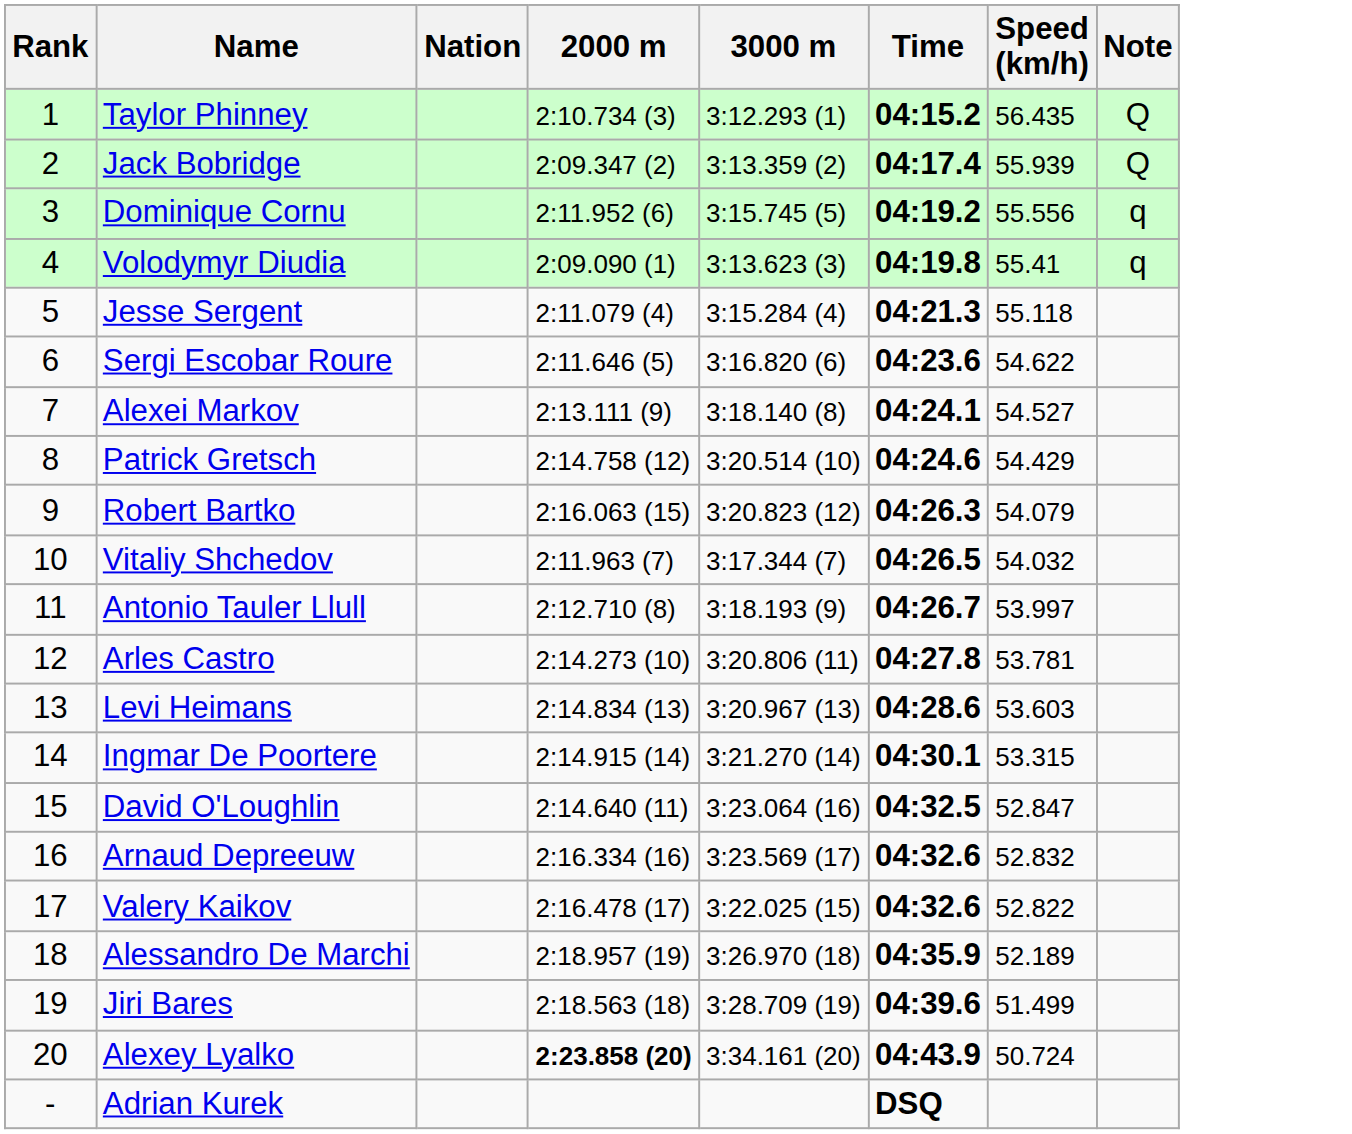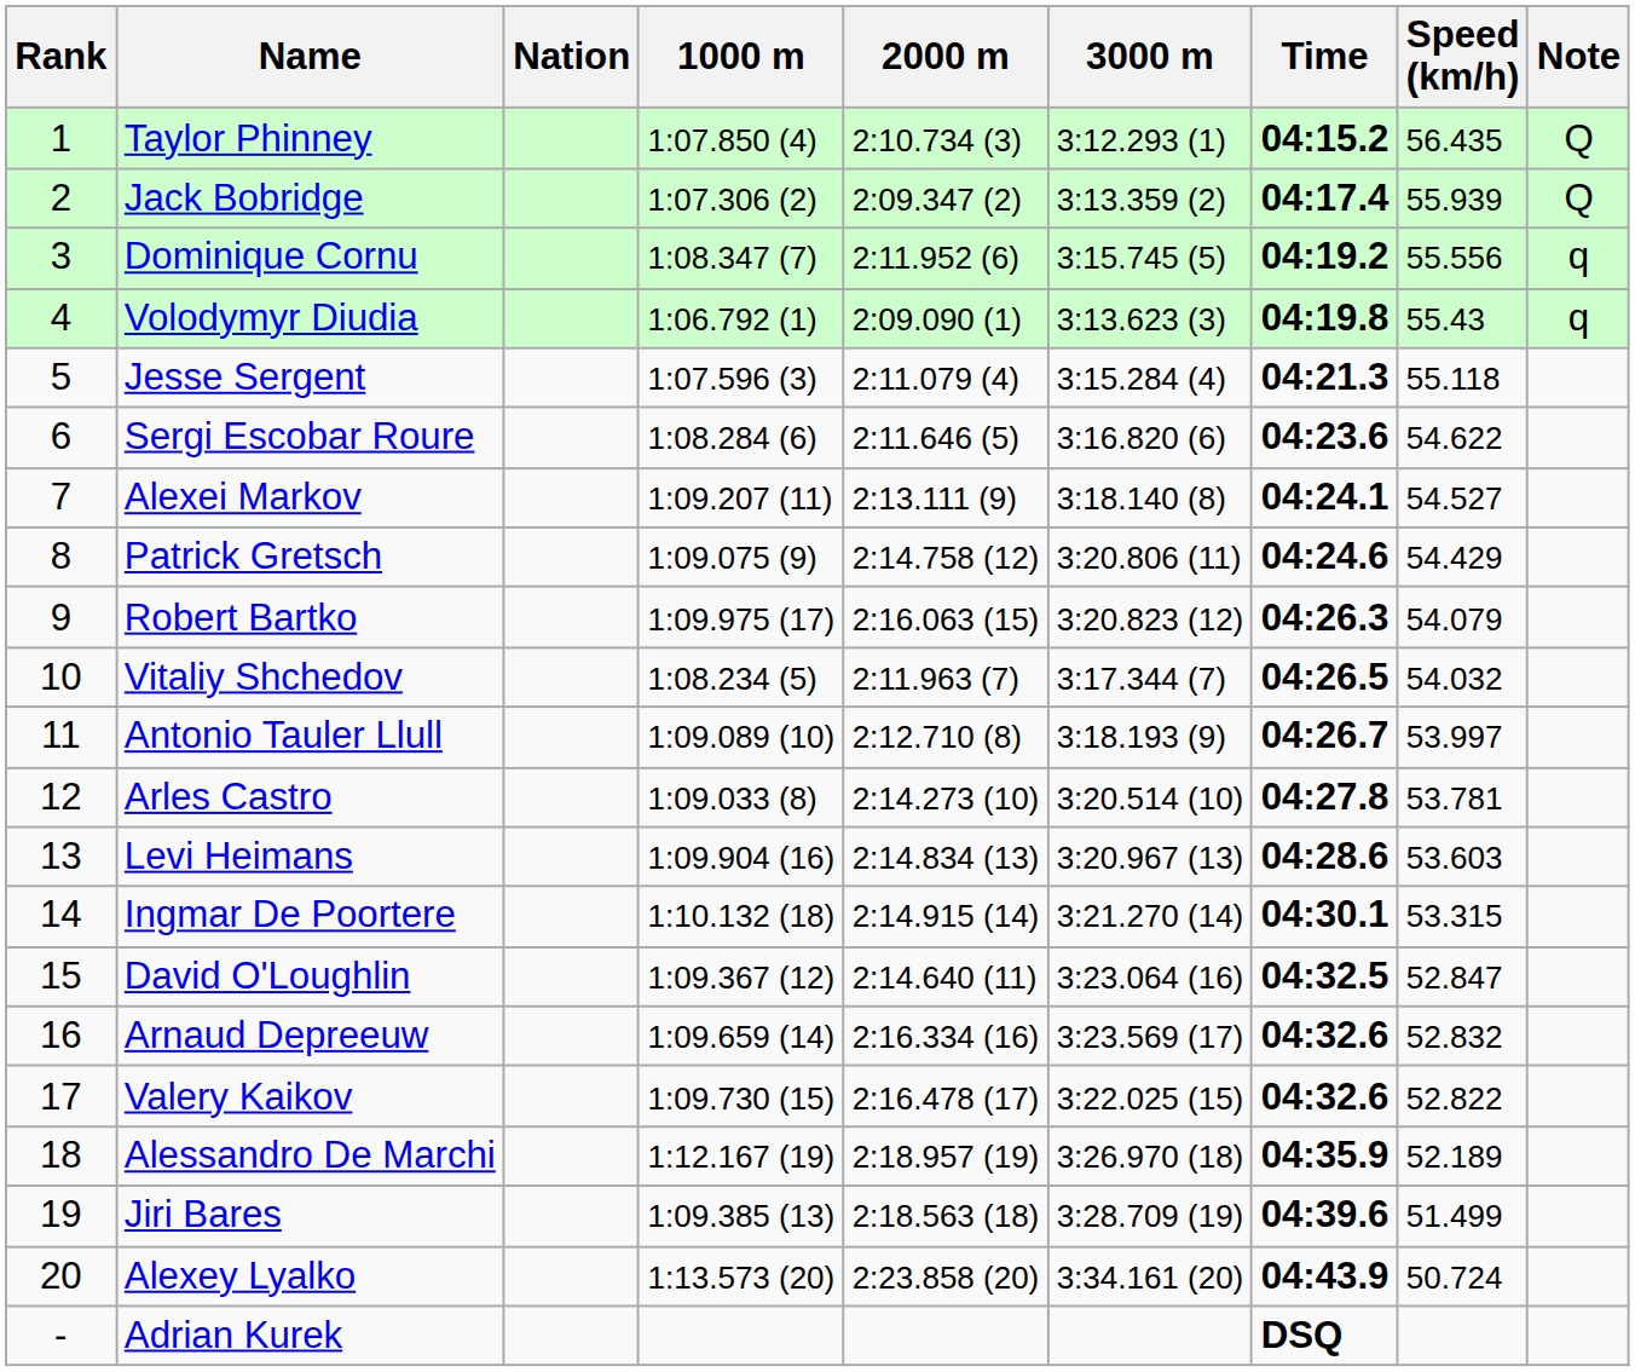+ column: 1000 m | 1:07.850 (4) | 1:07.306 (2) | 1:08.347 (7) | 1:06.792 (1) | 1:07.596 (3) | 1:08.284 (6) | 1:09.207 (11) | 1:09.075 (9) | 1:09.975 (17) | 1:08.234 (5) | 1:09.089 (10) | 1:09.033 (8) | 1:09.904 (16) | 1:10.132 (18) | 1:09.367 (12) | 1:09.659 (14) | 1:09.730 (15) | 1:12.167 (19) | 1:09.385 (13) | 1:13.573 (20)
Volodymyr Diudia | Speed (km/h): 55.41 -> 55.43
Patrick Gretsch | 3000 m: 3:20.514 (10) -> 3:20.806 (11)
Arles Castro | 3000 m: 3:20.806 (11) -> 3:20.514 (10)
Alexey Lyalko | 2000 m: bold -> normal
